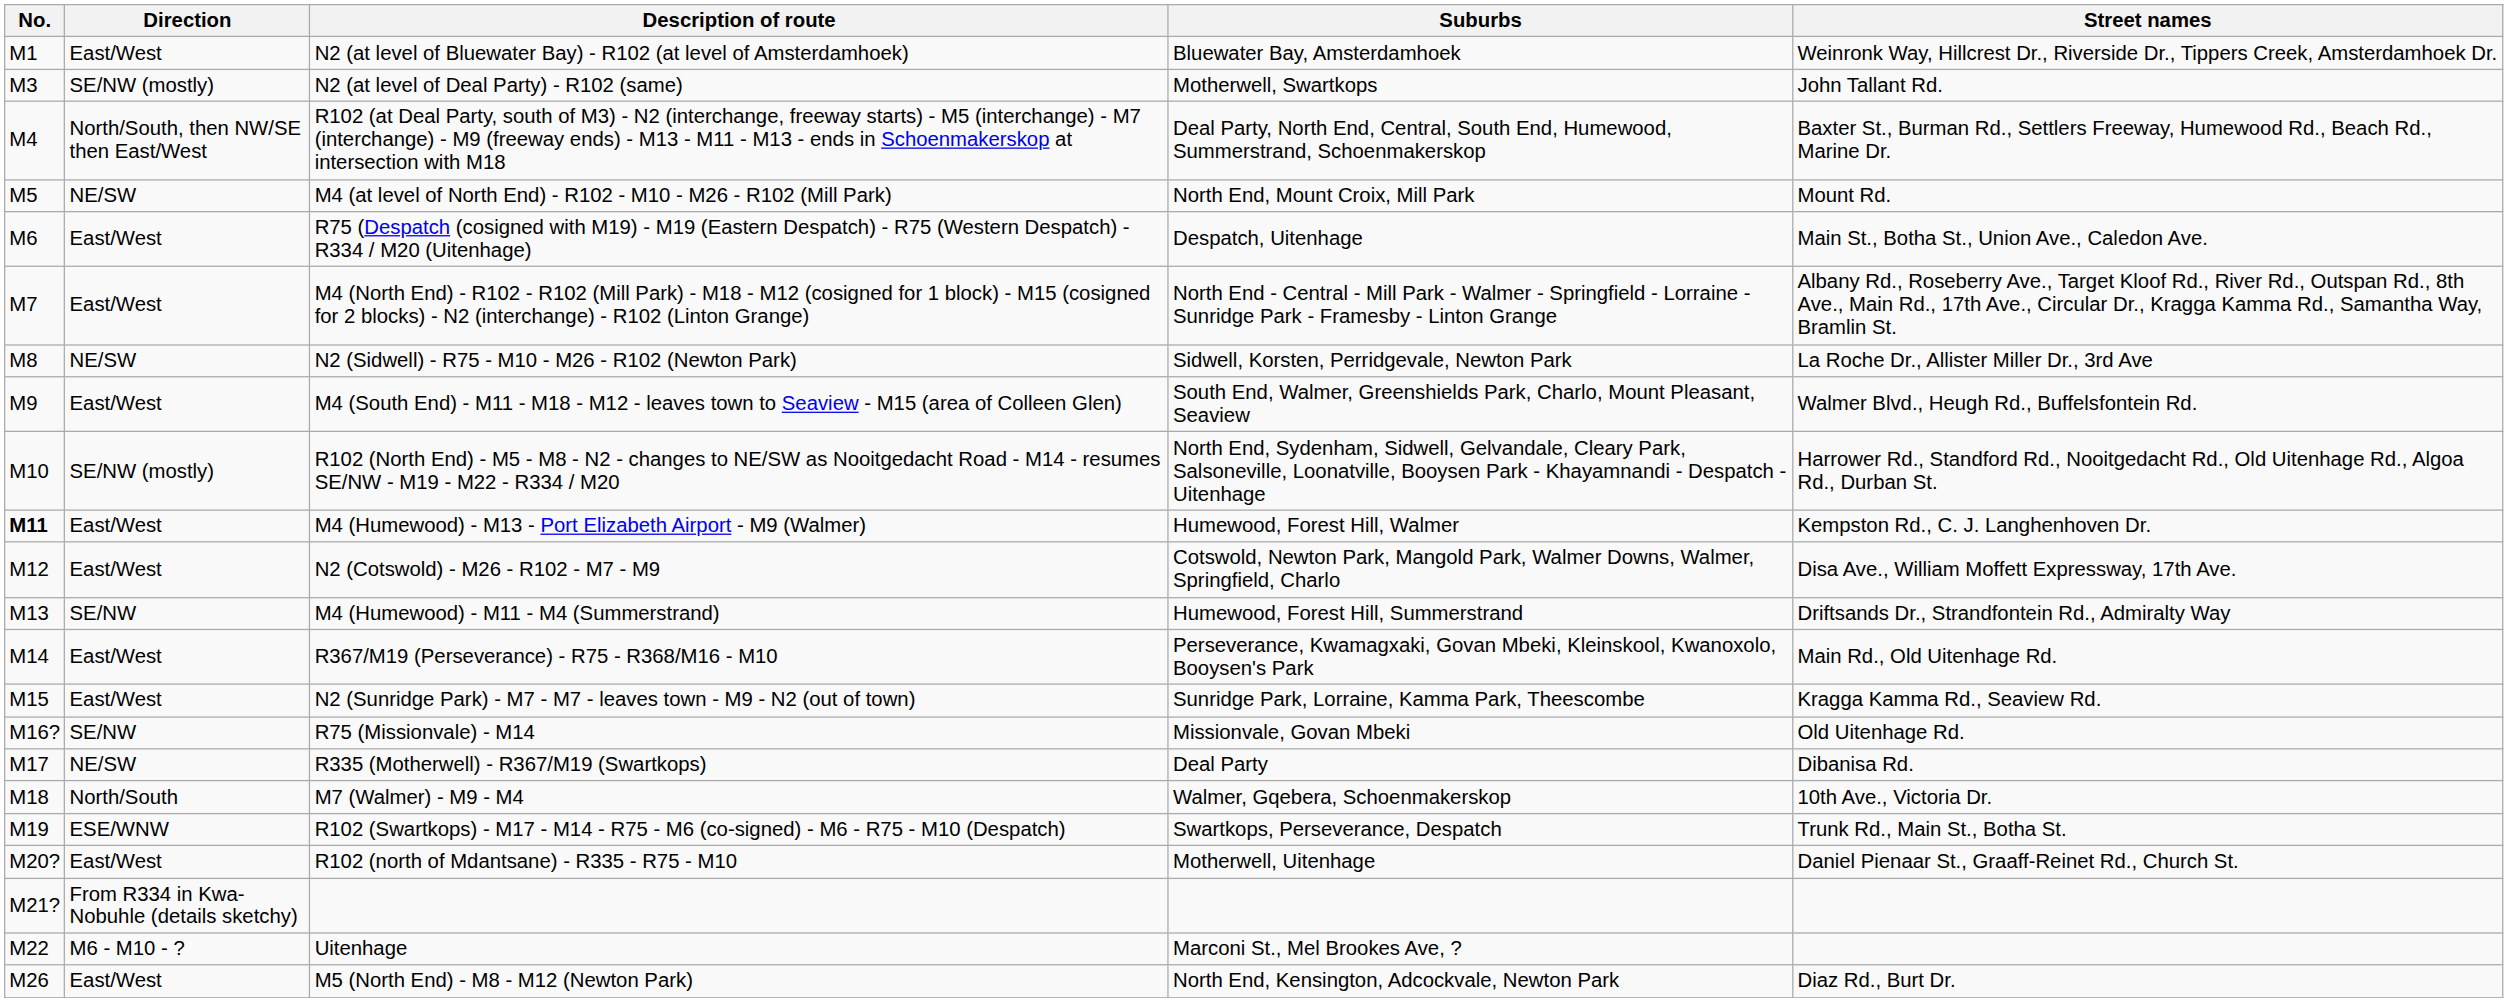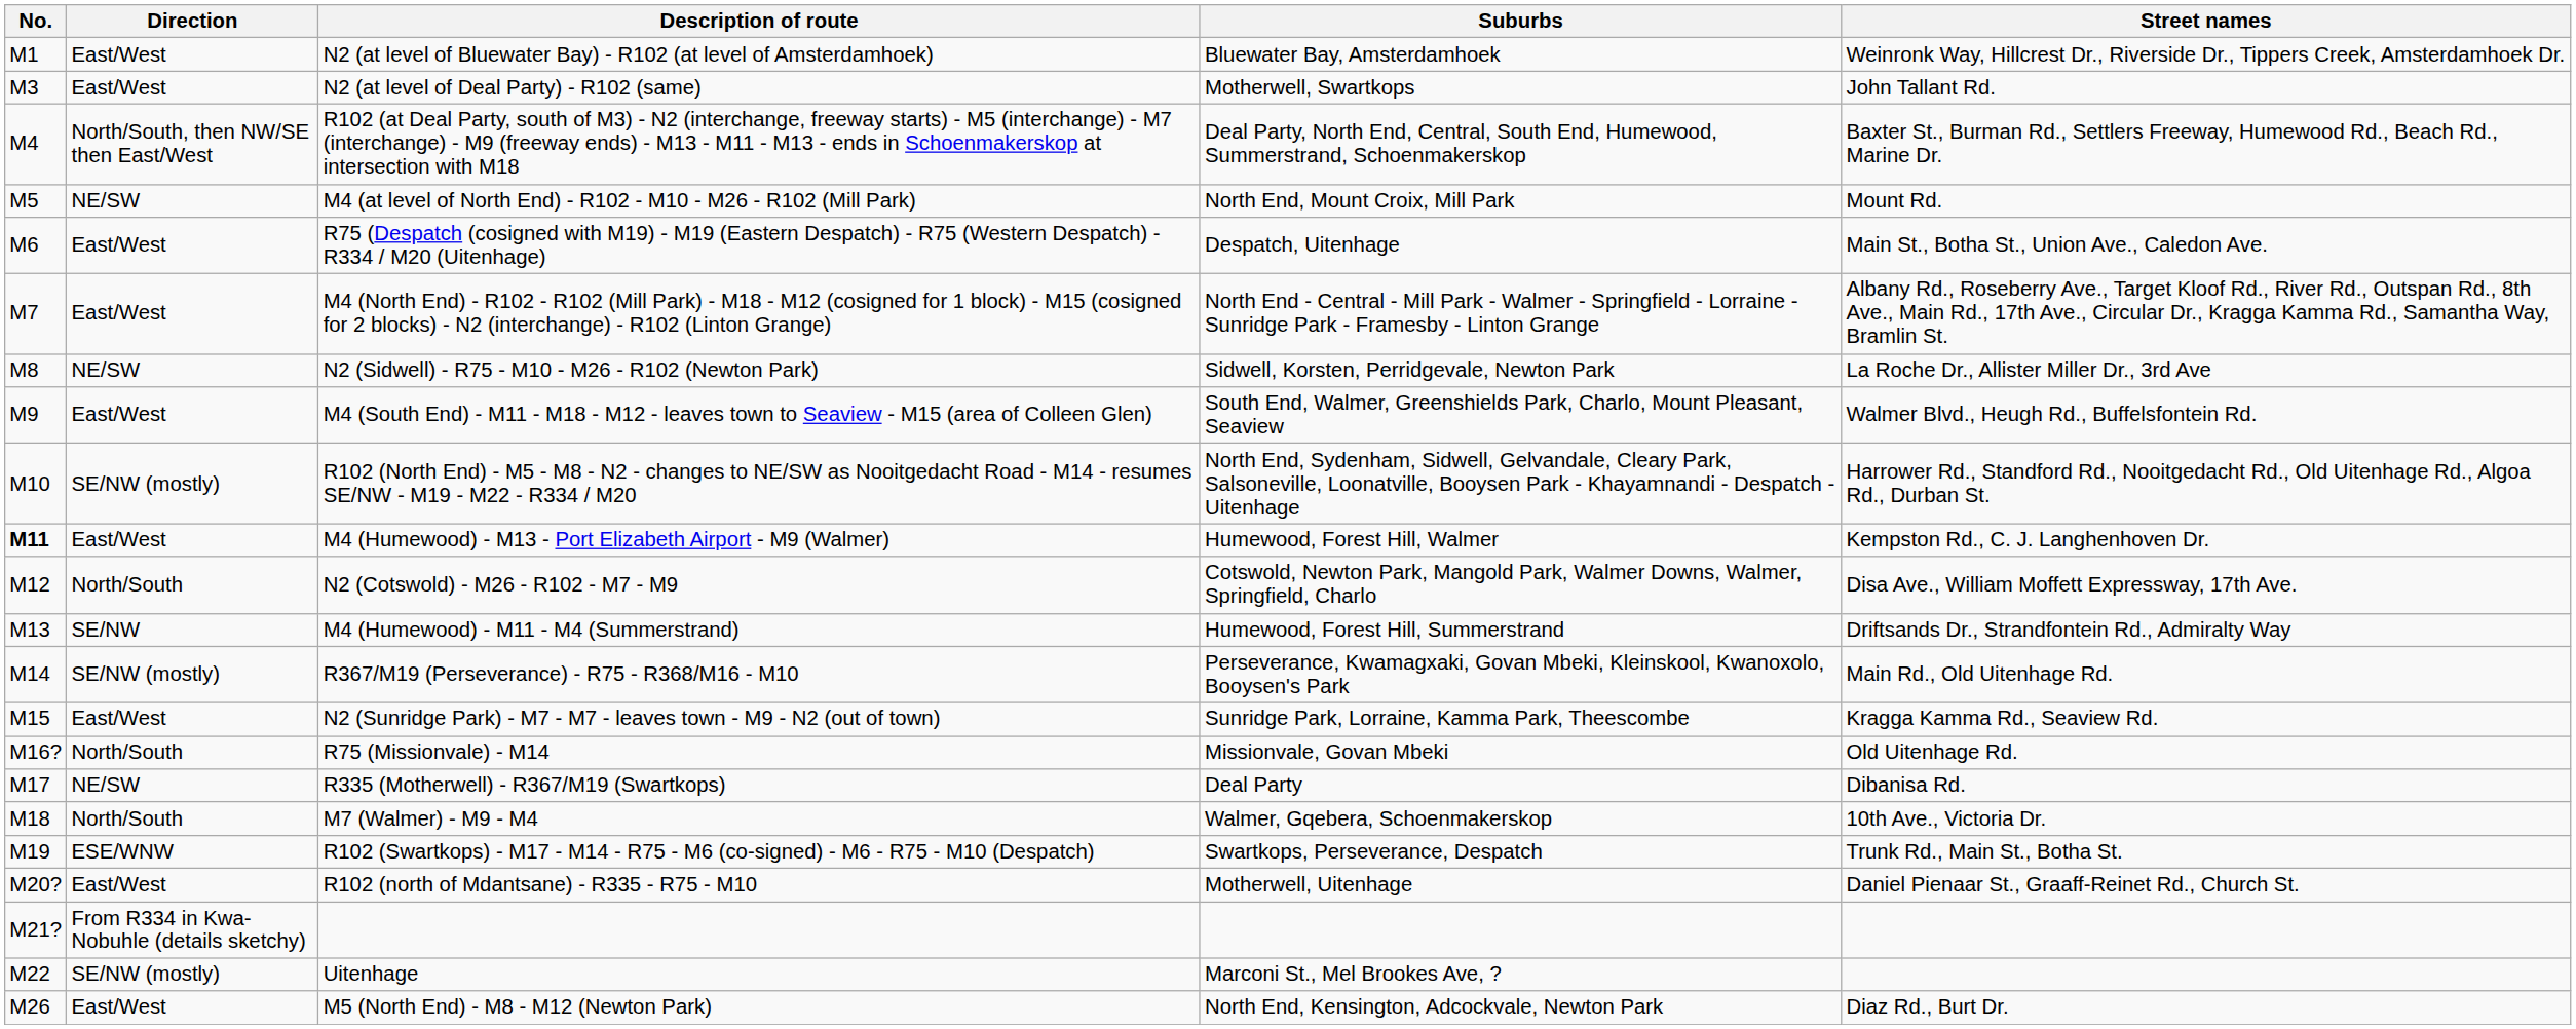N2 (at level of Deal Party) - R102 (same) | Direction: SE/NW (mostly) -> East/West
N2 (Cotswold) - M26 - R102 - M7 - M9 | Direction: East/West -> North/South
R367/M19 (Perseverance) - R75 - R368/M16 - M10 | Direction: East/West -> SE/NW (mostly)
R75 (Missionvale) - M14 | Direction: SE/NW -> North/South
Uitenhage | Direction: M6 - M10 - ? -> SE/NW (mostly)
